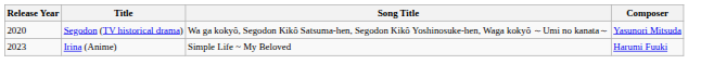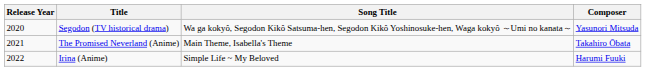+ row: 2021 | The Promised Neverland (Anime) | Main Theme, Isabella's Theme | Takahiro Ōbata
Irina (Anime) | Release Year: 2023 -> 2022
